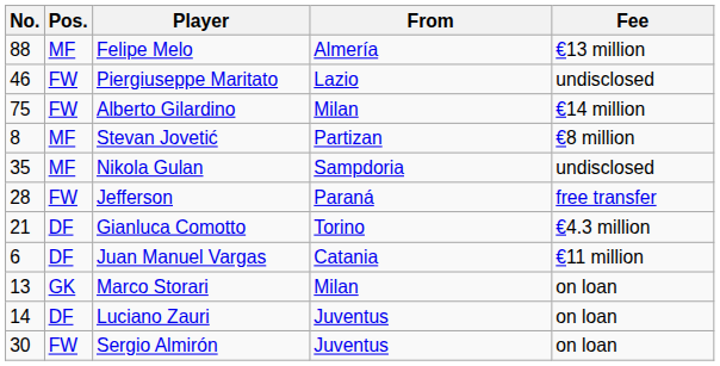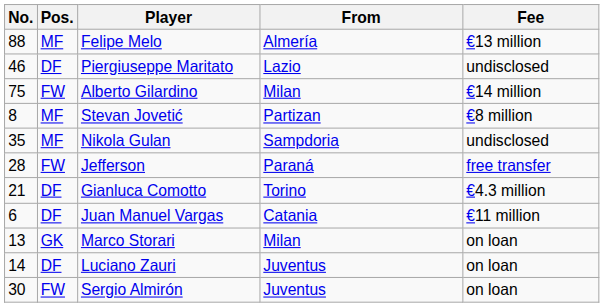Piergiuseppe Maritato | Pos.: FW -> DF
